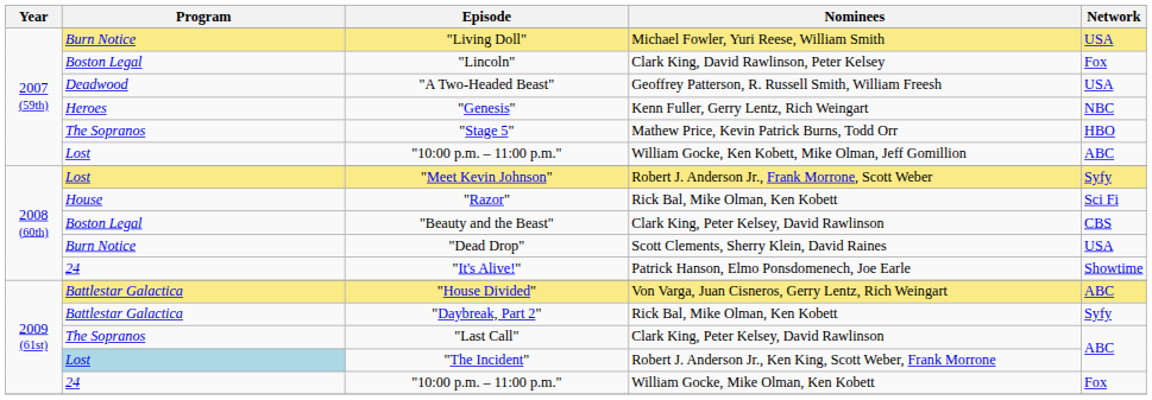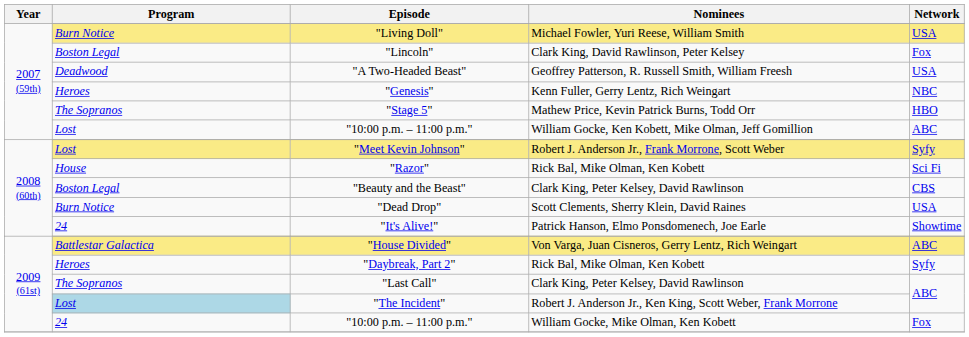"Daybreak, Part 2" | Program: Battlestar Galactica -> Heroes
